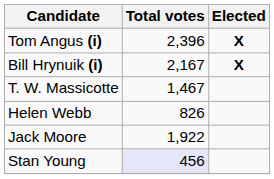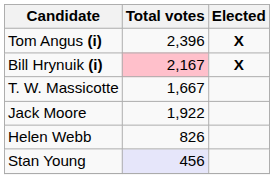Bill Hrynuik (i) | Total votes: no background -> pink background
T. W. Massicotte | Total votes: 1,467 -> 1,667
rows swapped: Jack Moore <-> Helen Webb
